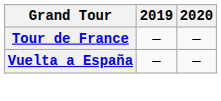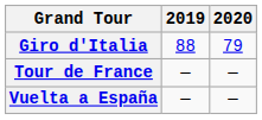+ row: Giro d'Italia | 88 | 79
